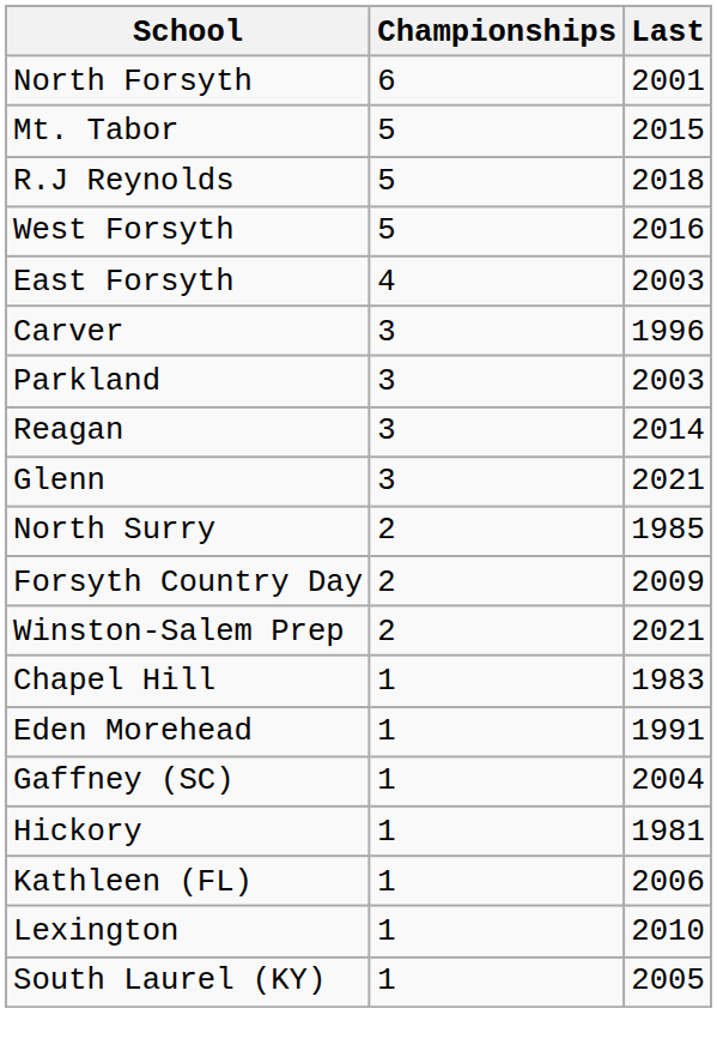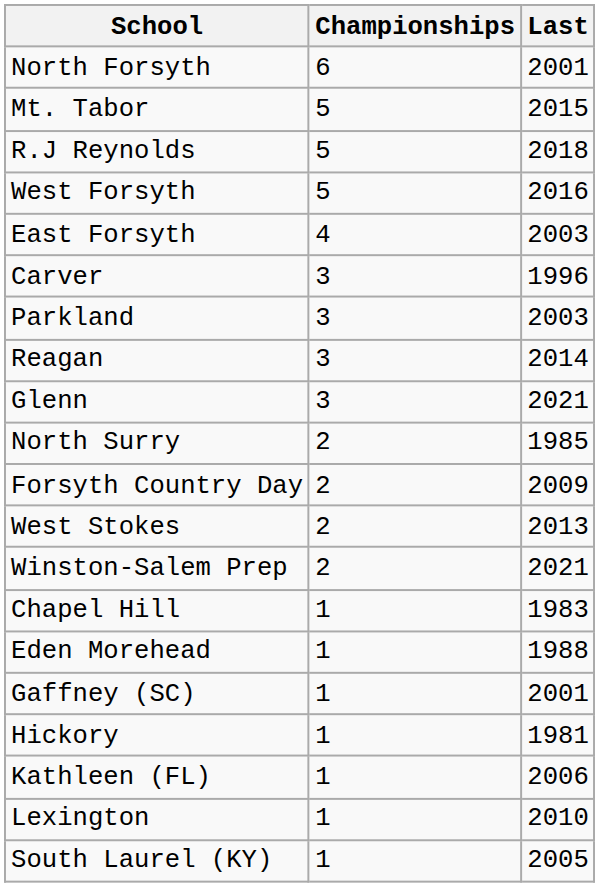+ row: West Stokes | 2 | 2013
Eden Morehead | Last: 1991 -> 1988
Gaffney (SC) | Last: 2004 -> 2001
